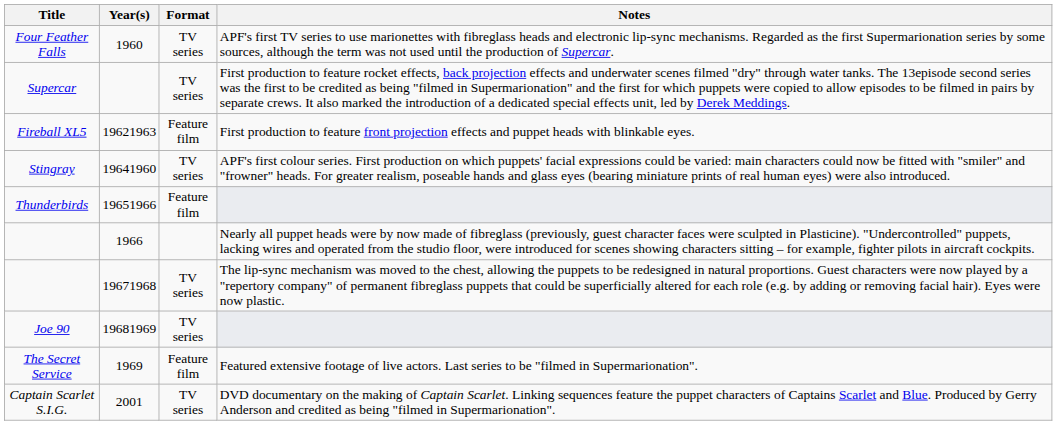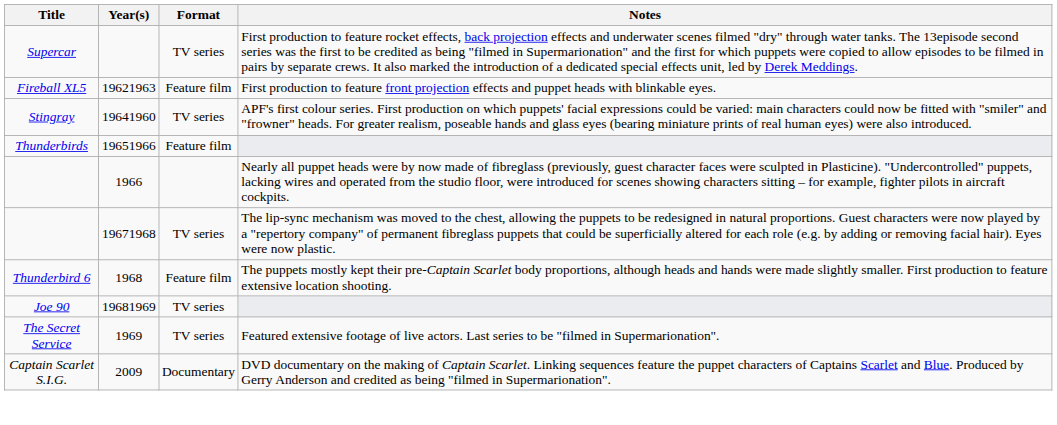- row: Four Feather Falls | 1960 | TV series | APF's first TV series to use marionettes with fibreglass heads and electronic lip-sync mechanisms. Regarded as the first Supermarionation series by some sources, although the term was not used until the production of Supercar.
+ row: Thunderbird 6 | 1968 | Feature film | The puppets mostly kept their pre-Captain Scarlet body proportions, although heads and hands were made slightly smaller. First production to feature extensive location shooting.
The Secret Service | Format: Feature film -> TV series
Captain Scarlet S.I.G. | Year(s): 2001 -> 2009
Captain Scarlet S.I.G. | Format: TV series -> Documentary
